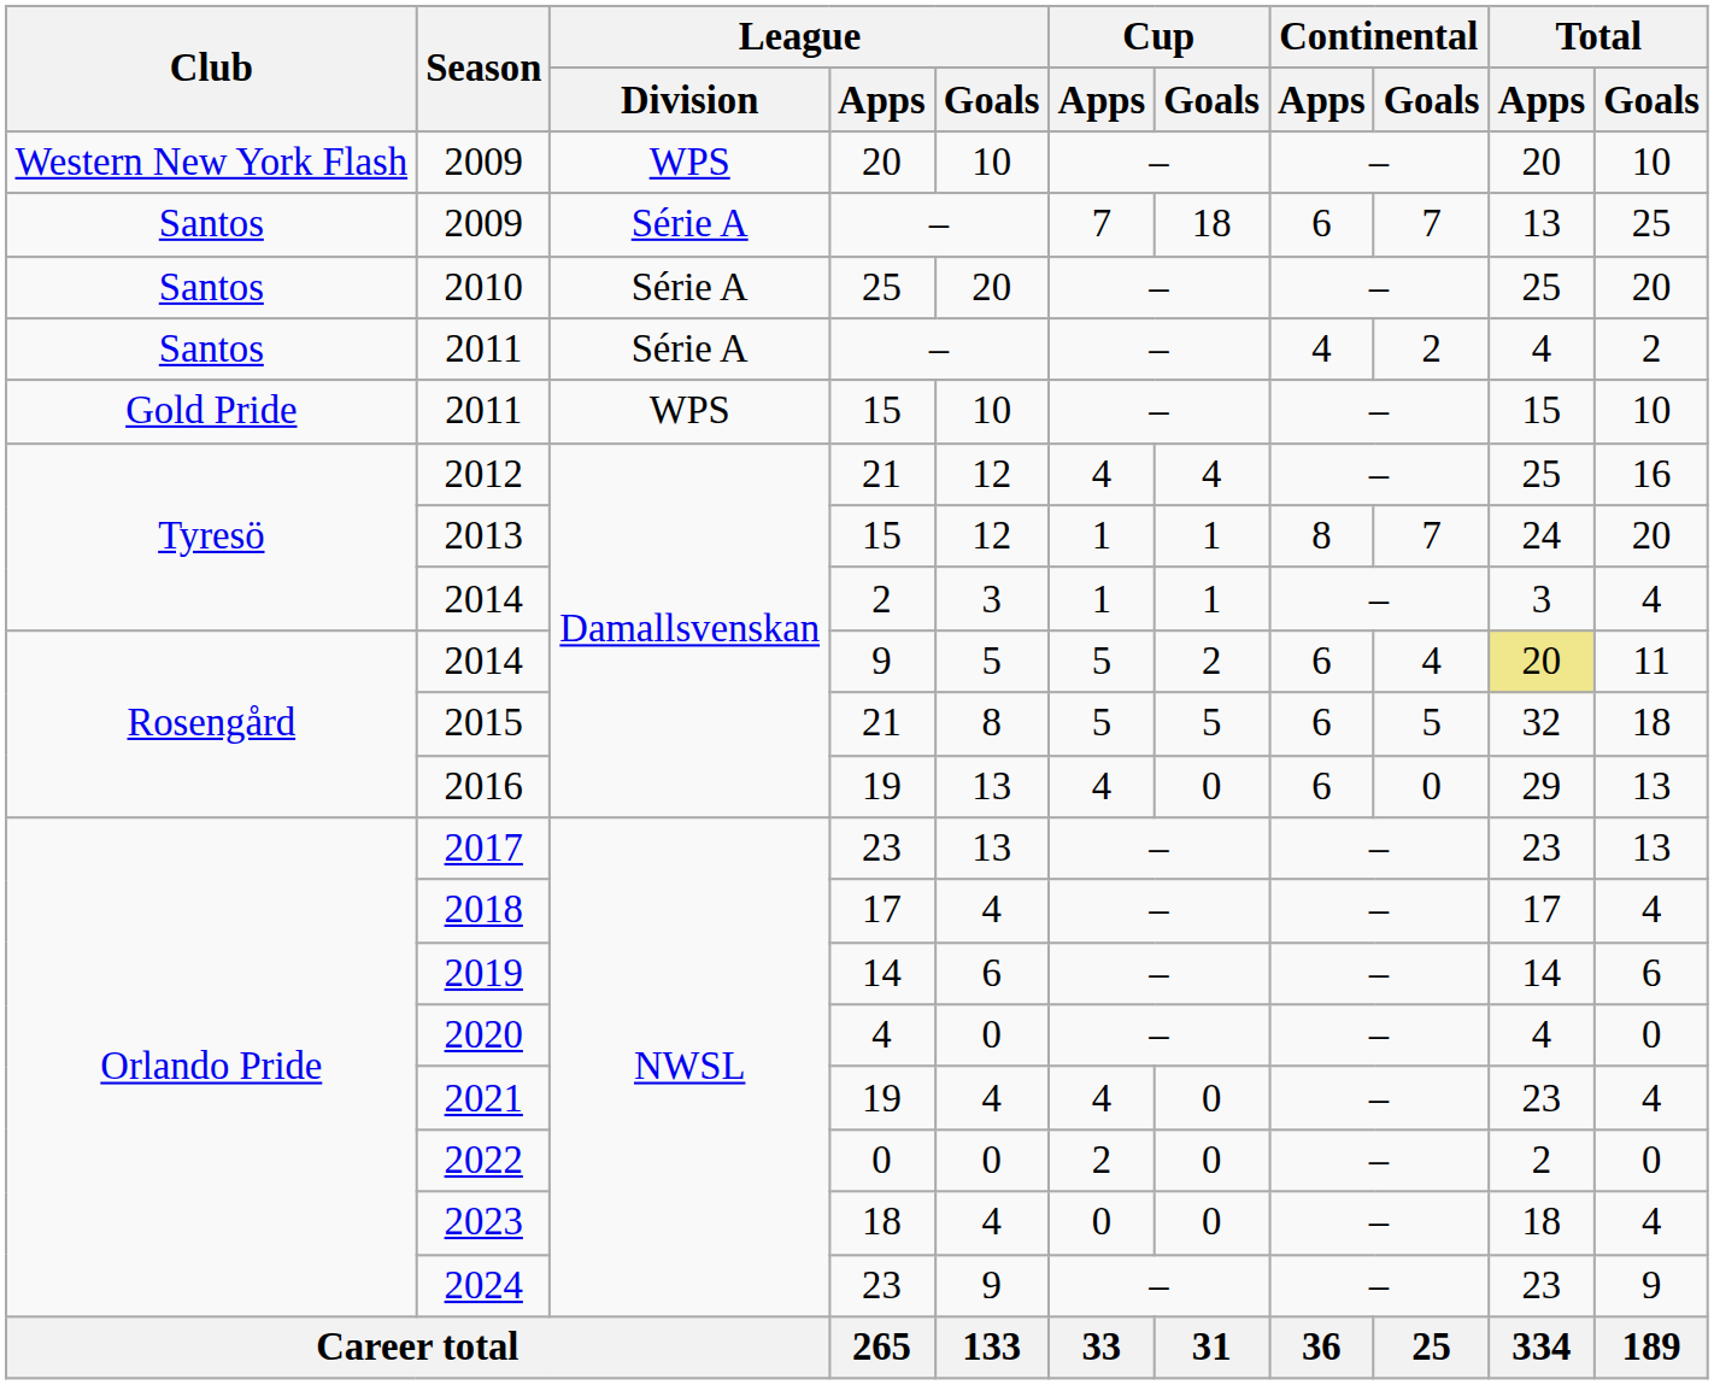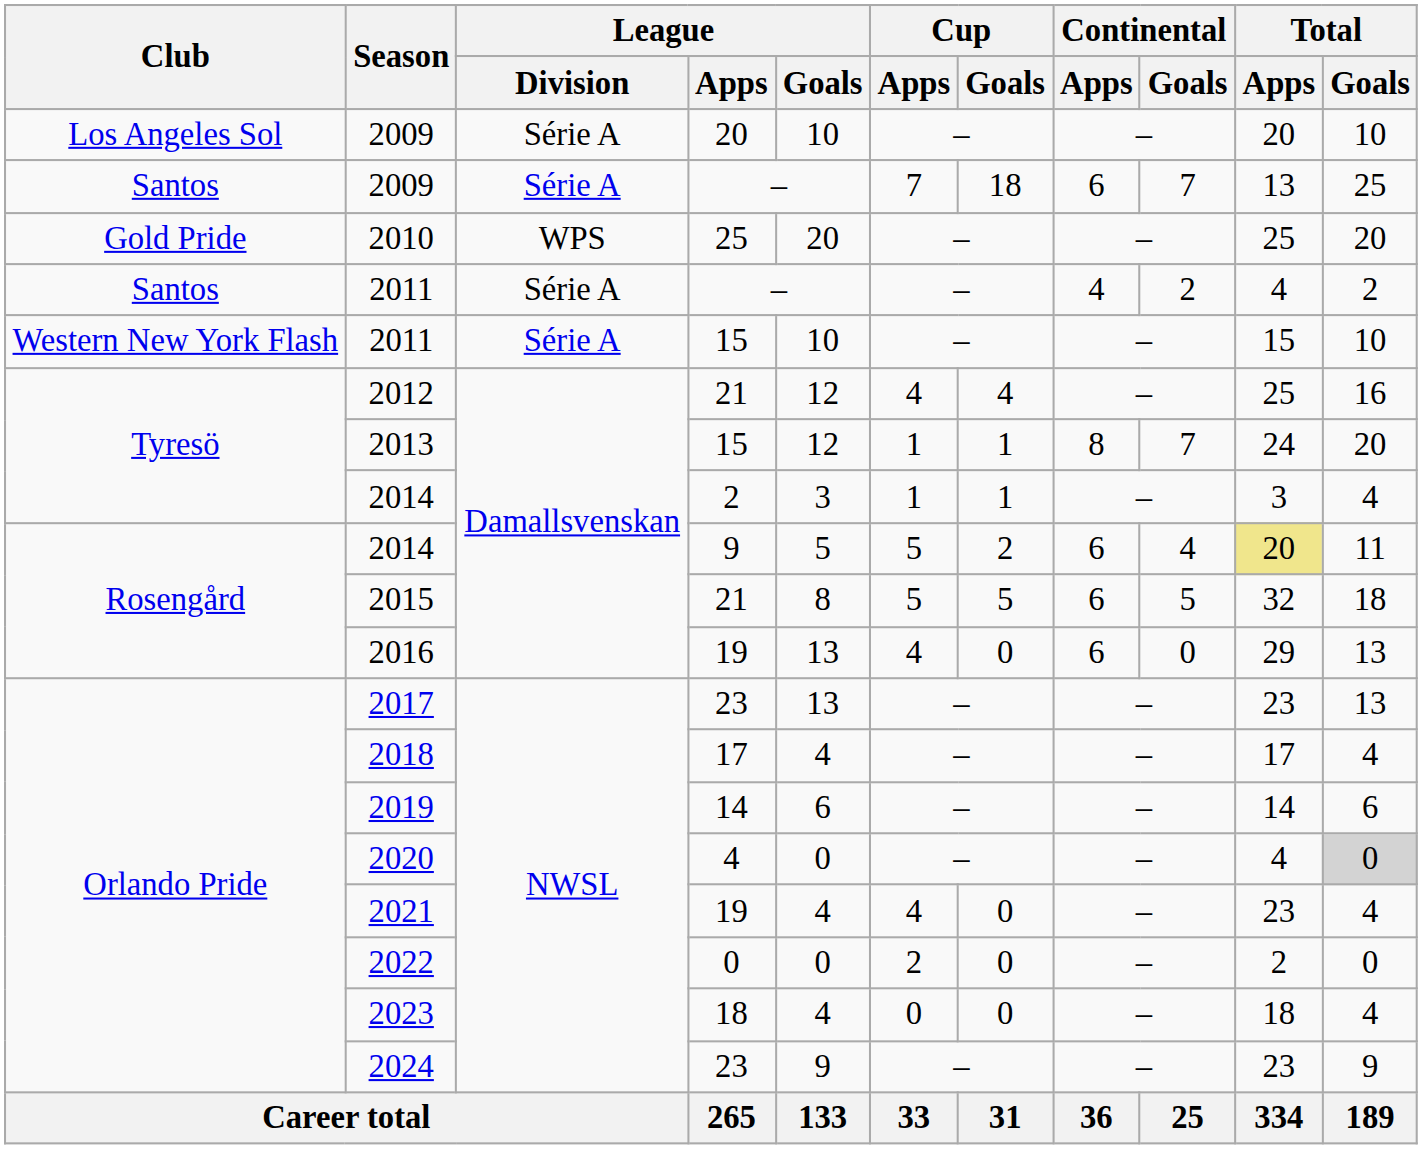2009 / 20 | Club: Western New York Flash -> Los Angeles Sol
2009 / 20 | League / Division: WPS -> Série A
2010 | Club: Santos -> Gold Pride
2010 | League / Division: Série A -> WPS
2011 / 15 | Club: Gold Pride -> Western New York Flash
2011 / 15 | League / Division: WPS -> Série A
2020 | Total / Goals: no background -> lightgrey background
